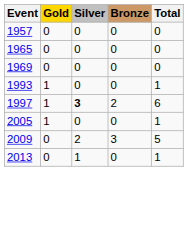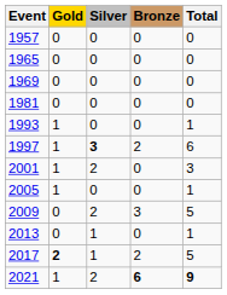+ row: 1981 | 0 | 0 | 0 | 0
+ row: 2001 | 1 | 2 | 0 | 3
+ row: 2017 | 2 | 1 | 2 | 5
+ row: 2021 | 1 | 2 | 6 | 9
